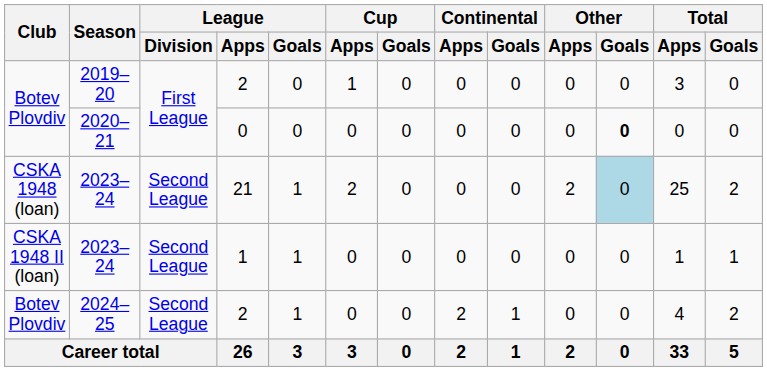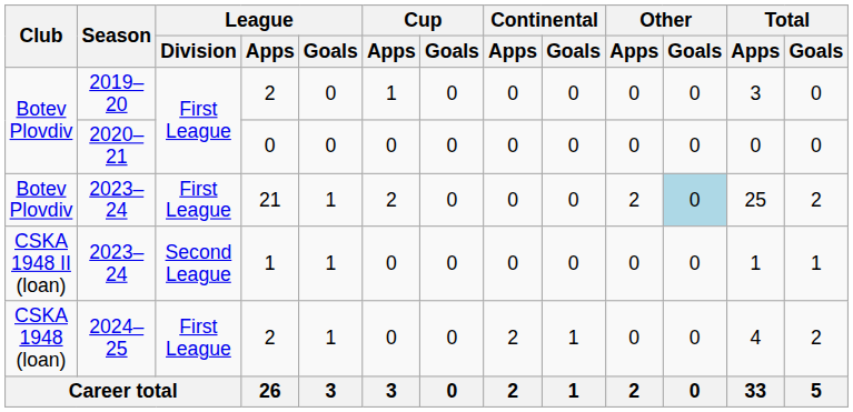2020–21 | Other / Goals: bold -> normal
2023–24 / 21 | Club: CSKA 1948 (loan) -> Botev Plovdiv
2023–24 / 21 | League / Division: Second League -> First League
2024–25 | Club: Botev Plovdiv -> CSKA 1948 (loan)
2024–25 | League / Division: Second League -> First League
